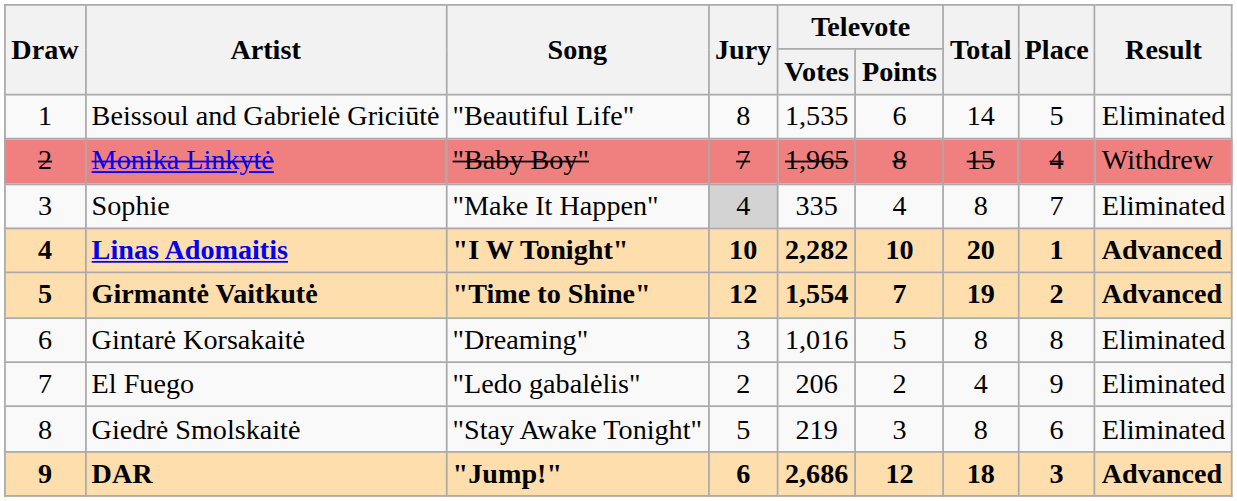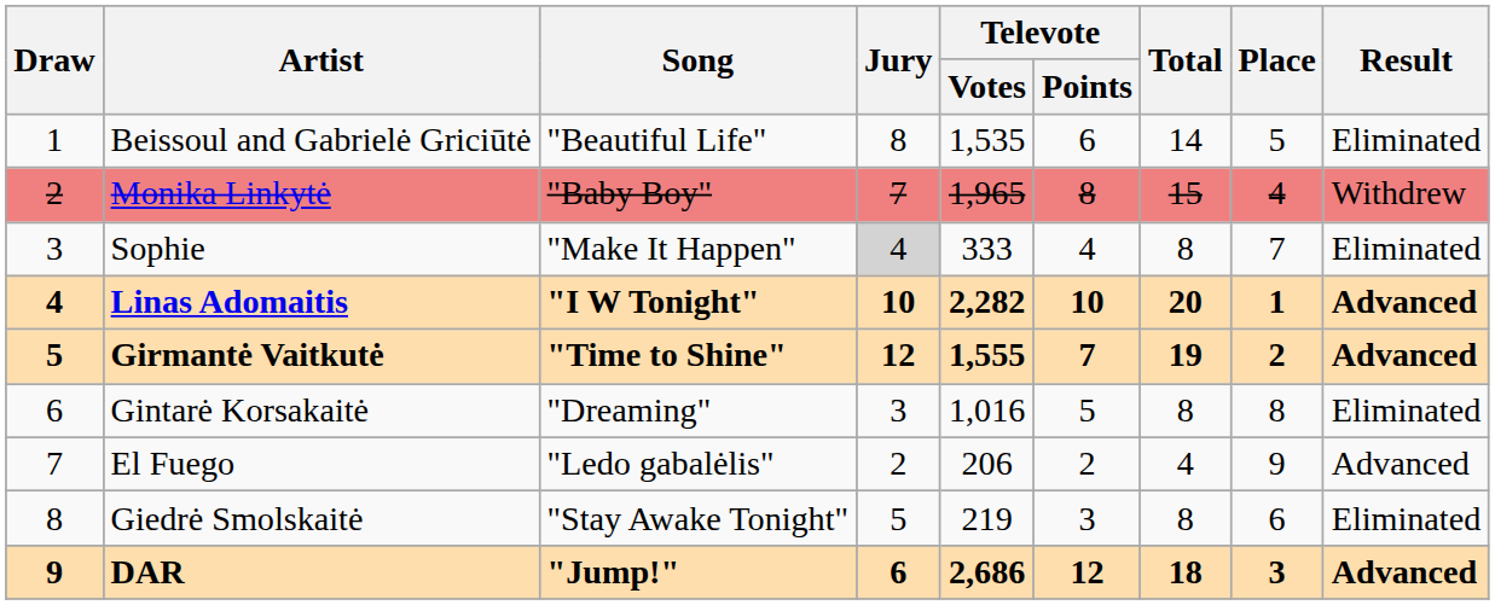Sophie | Televote / Votes: 335 -> 333
Girmantė Vaitkutė | Televote / Votes: 1,554 -> 1,555
El Fuego | Result: Eliminated -> Advanced
